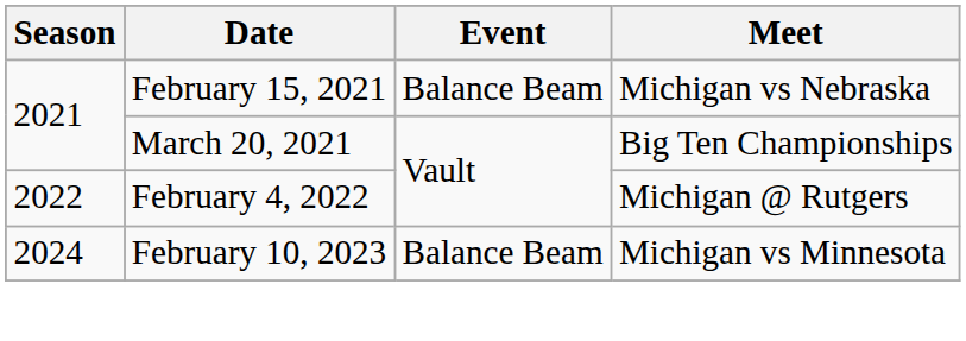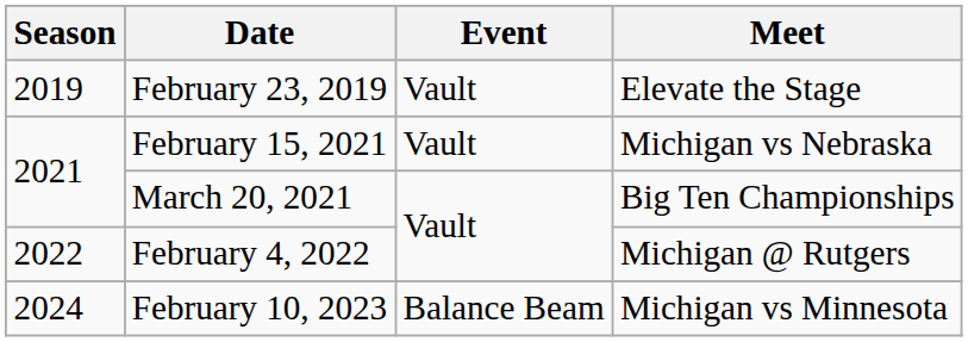+ row: 2019 | February 23, 2019 | Vault | Elevate the Stage
February 15, 2021 | Event: Balance Beam -> Vault
